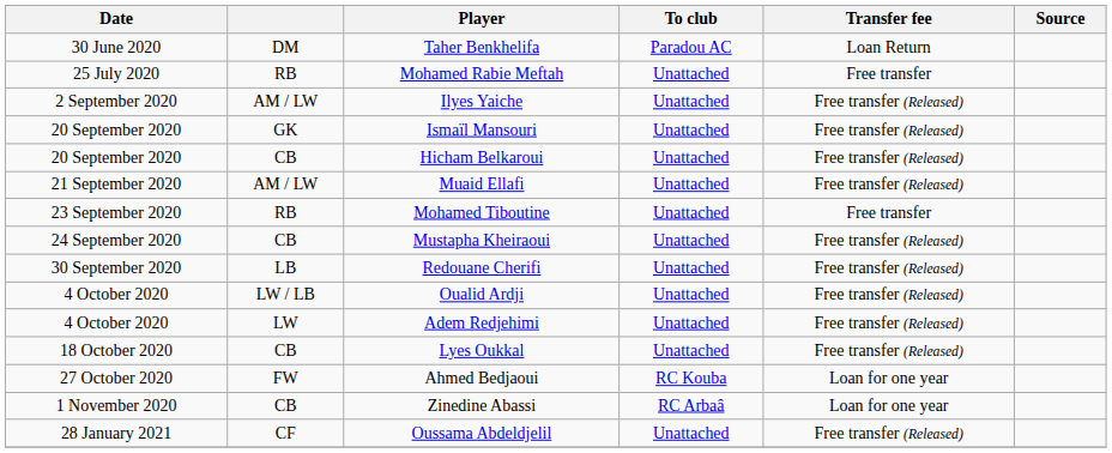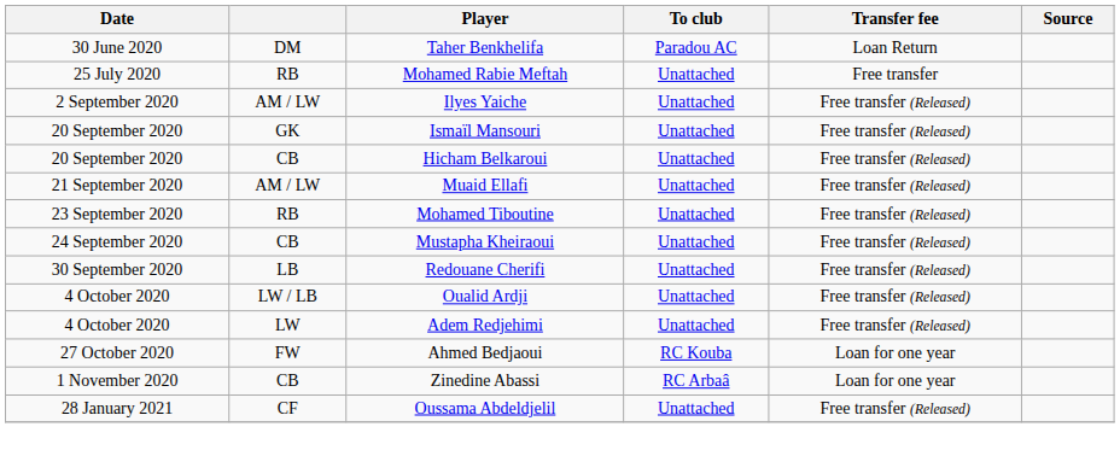Mohamed Tiboutine | Transfer fee: Free transfer -> Free transfer (Released)
- row: 18 October 2020 | CB | Lyes Oukkal | Unattached | Free transfer (Released)
